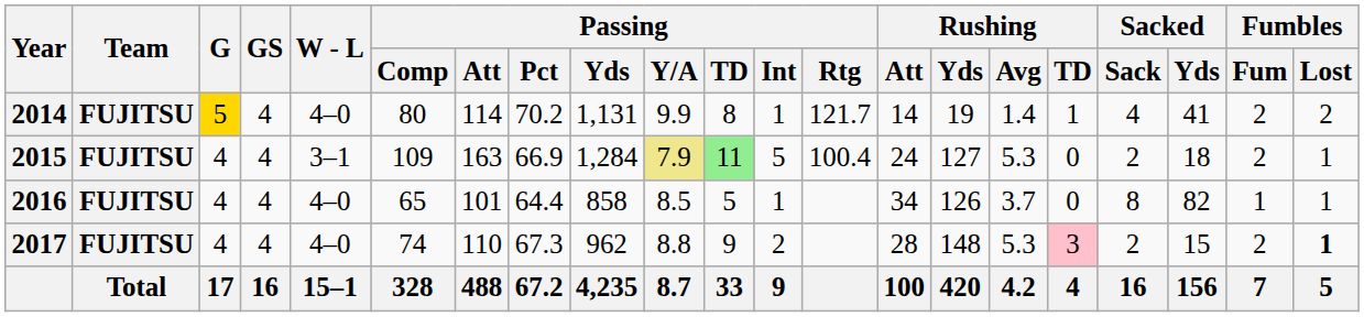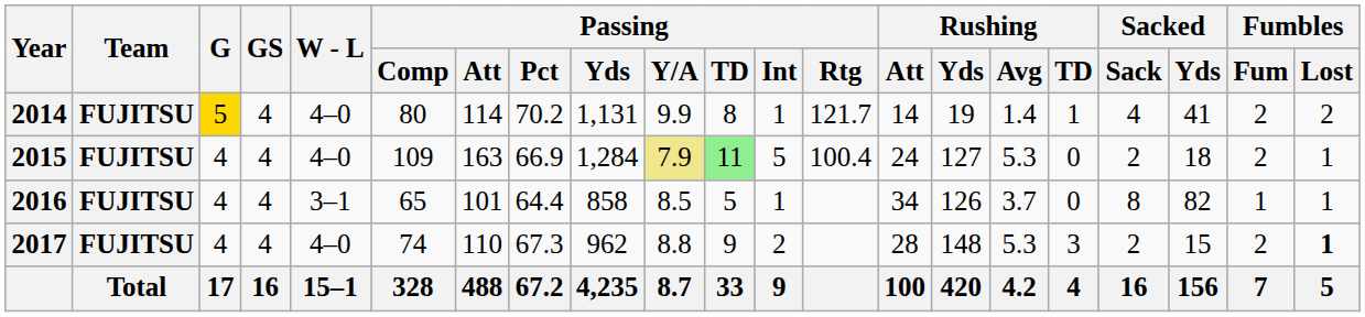2015 | W - L: 3–1 -> 4–0
2016 | W - L: 4–0 -> 3–1
2017 | Rushing / TD: pink background -> no background
